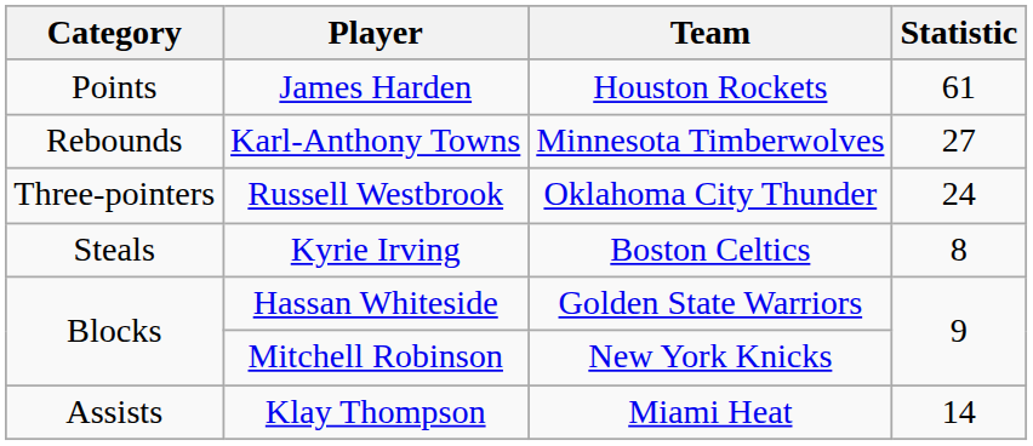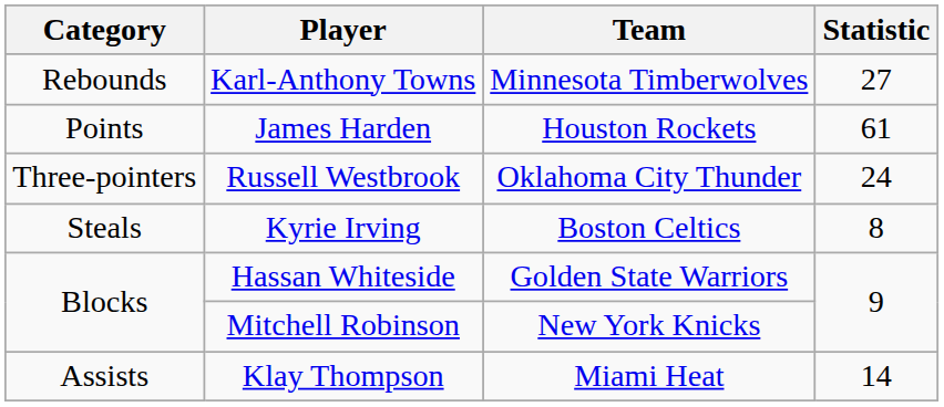rows swapped: James Harden <-> Karl-Anthony Towns
